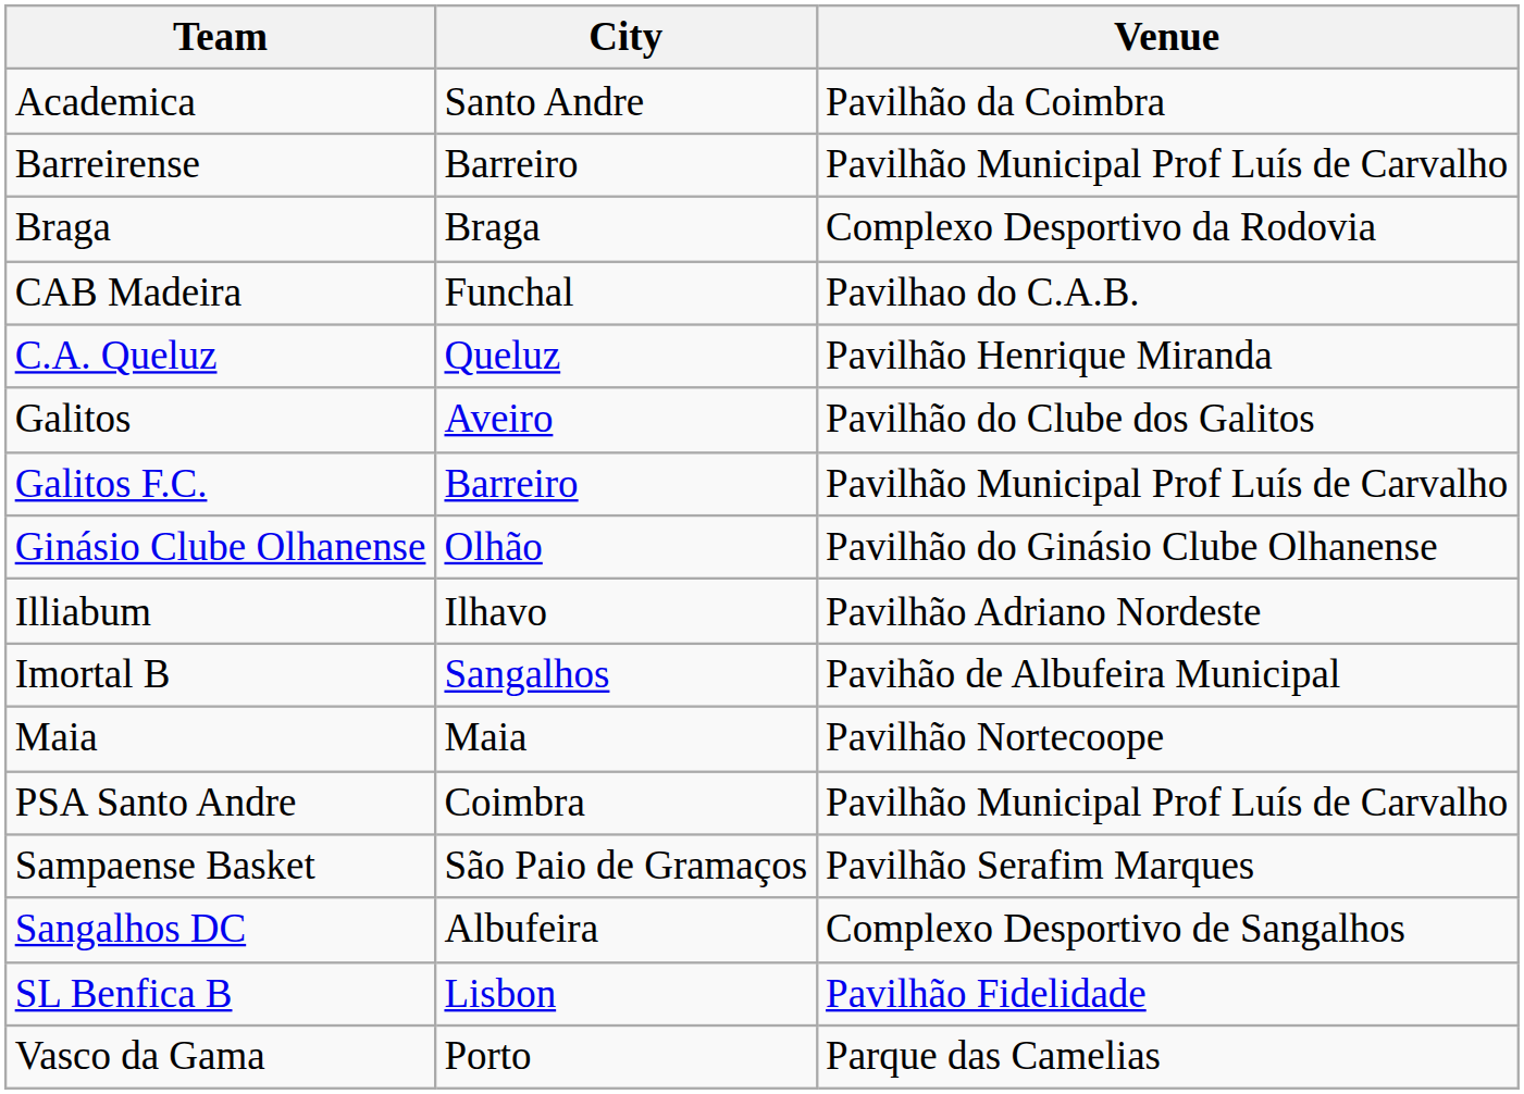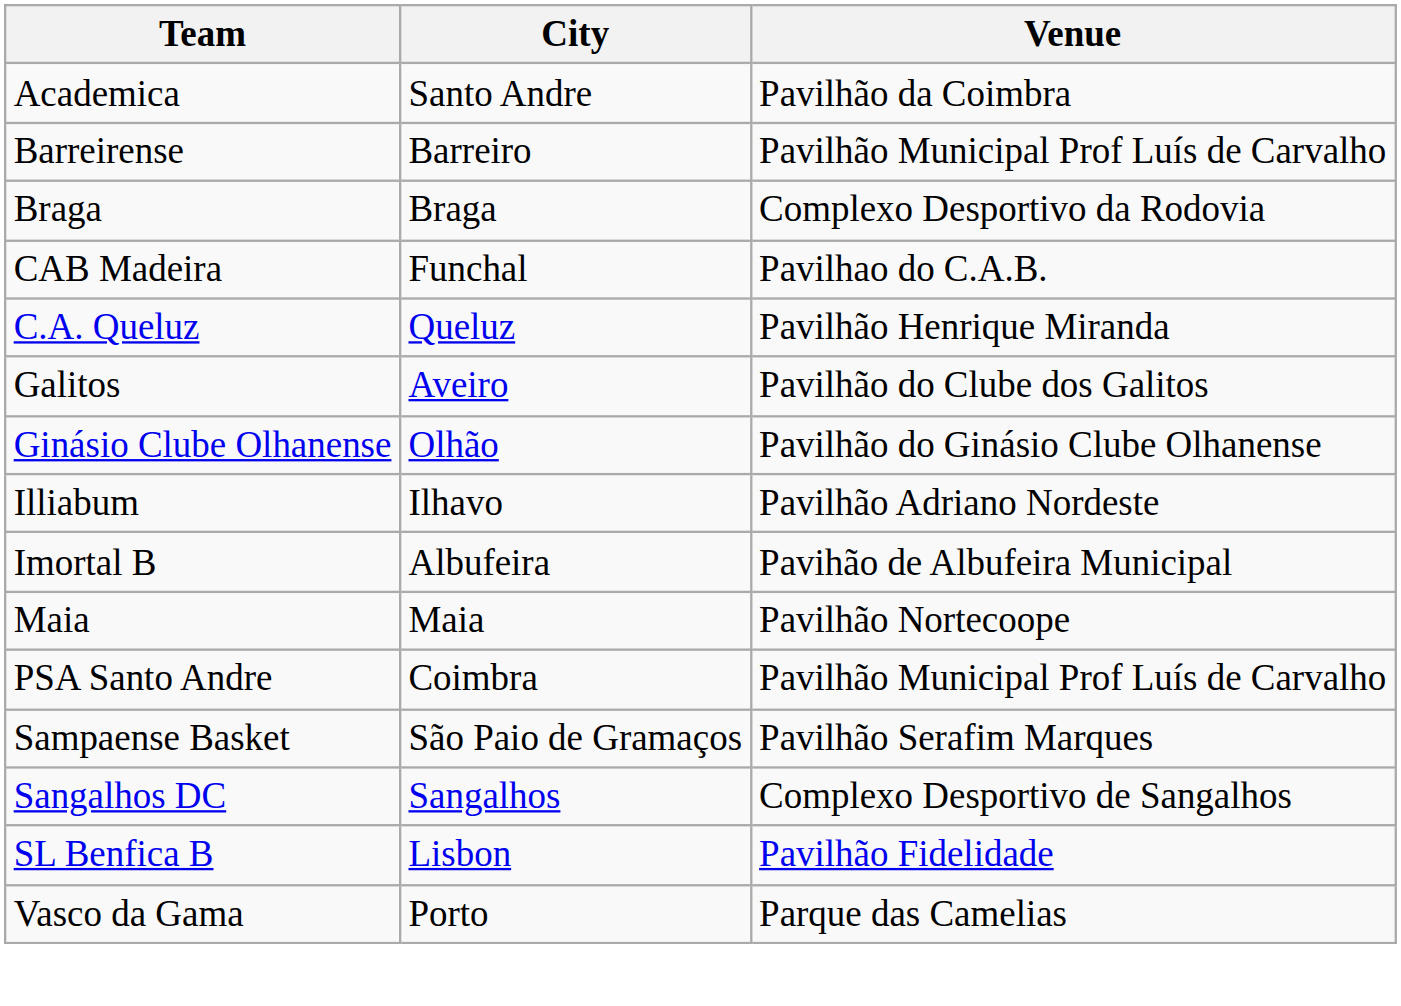- row: Galitos F.C. | Barreiro | Pavilhão Municipal Prof Luís de Carvalho
Imortal B | City: Sangalhos -> Albufeira
Sangalhos DC | City: Albufeira -> Sangalhos
